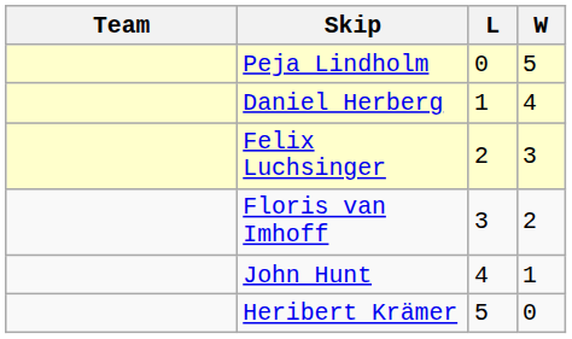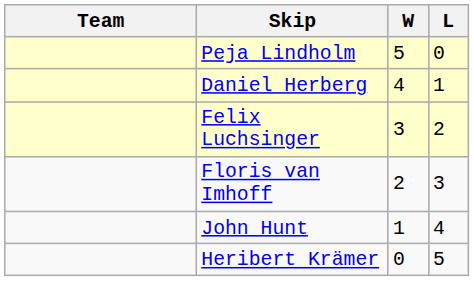columns swapped: W <-> L
